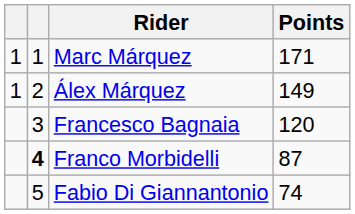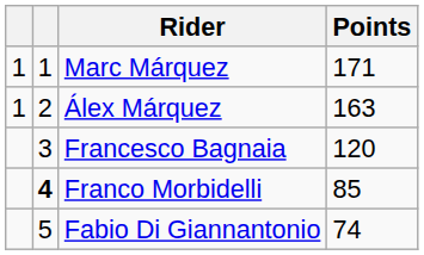Álex Márquez | Points: 149 -> 163
Franco Morbidelli | Points: 87 -> 85
